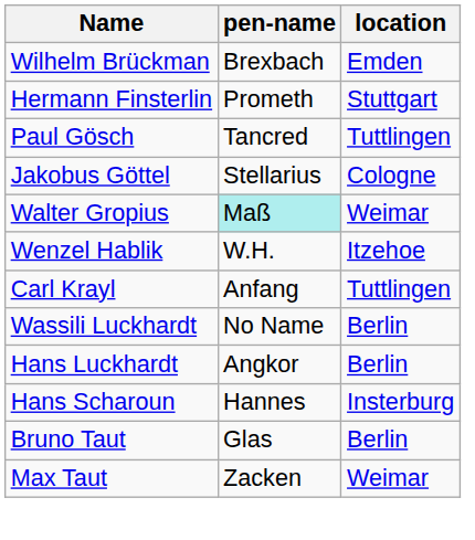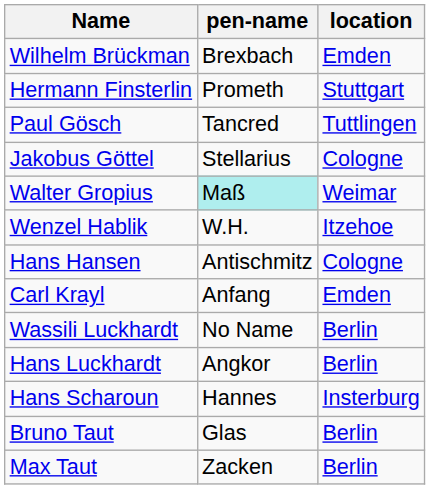+ row: Hans Hansen | Antischmitz | Cologne
Carl Krayl | location: Tuttlingen -> Emden
Max Taut | location: Weimar -> Berlin
